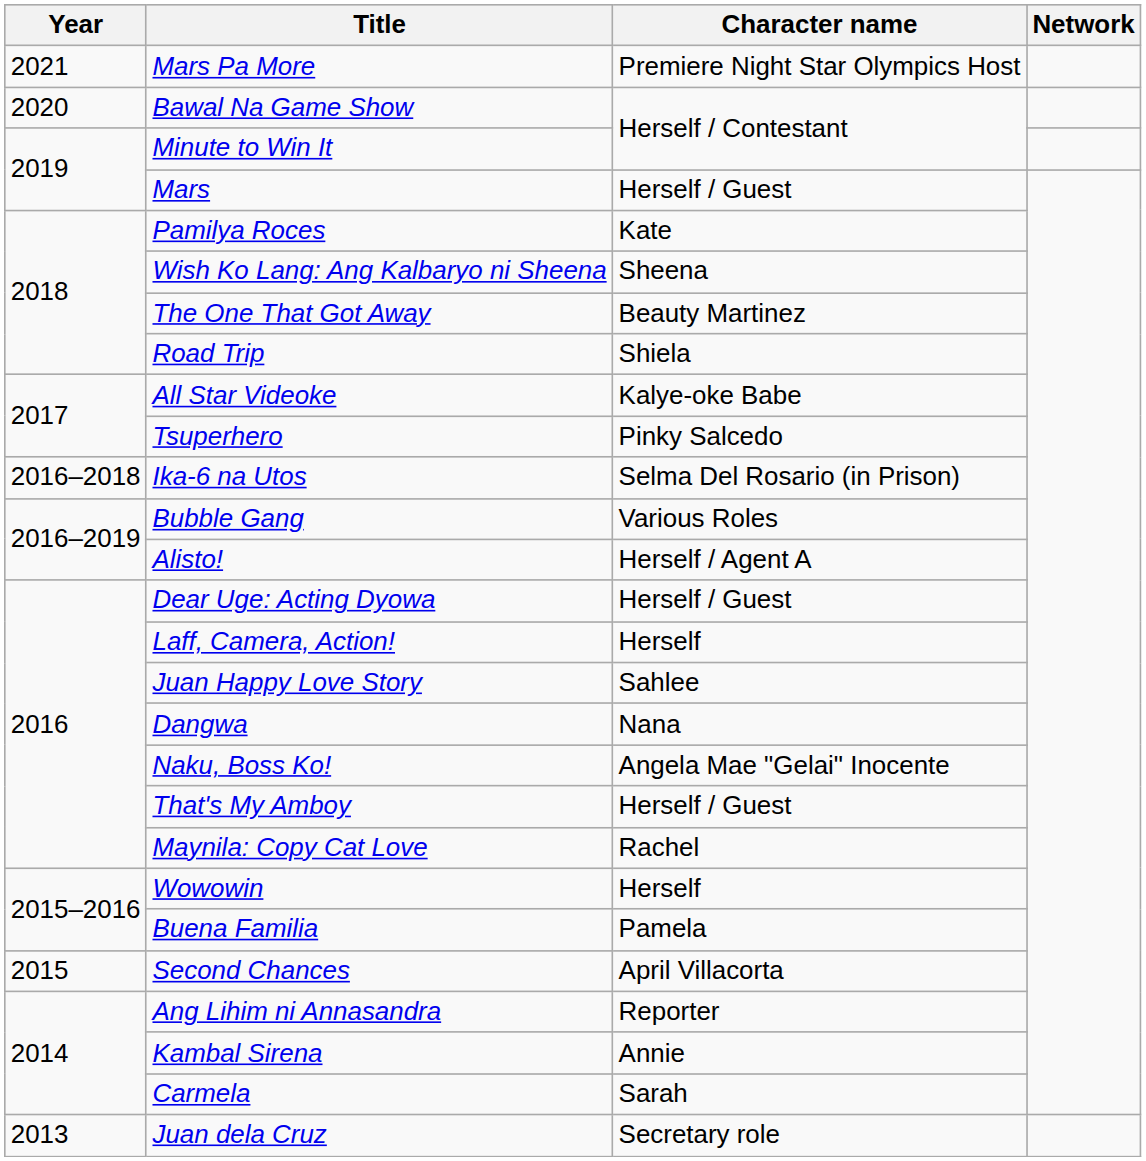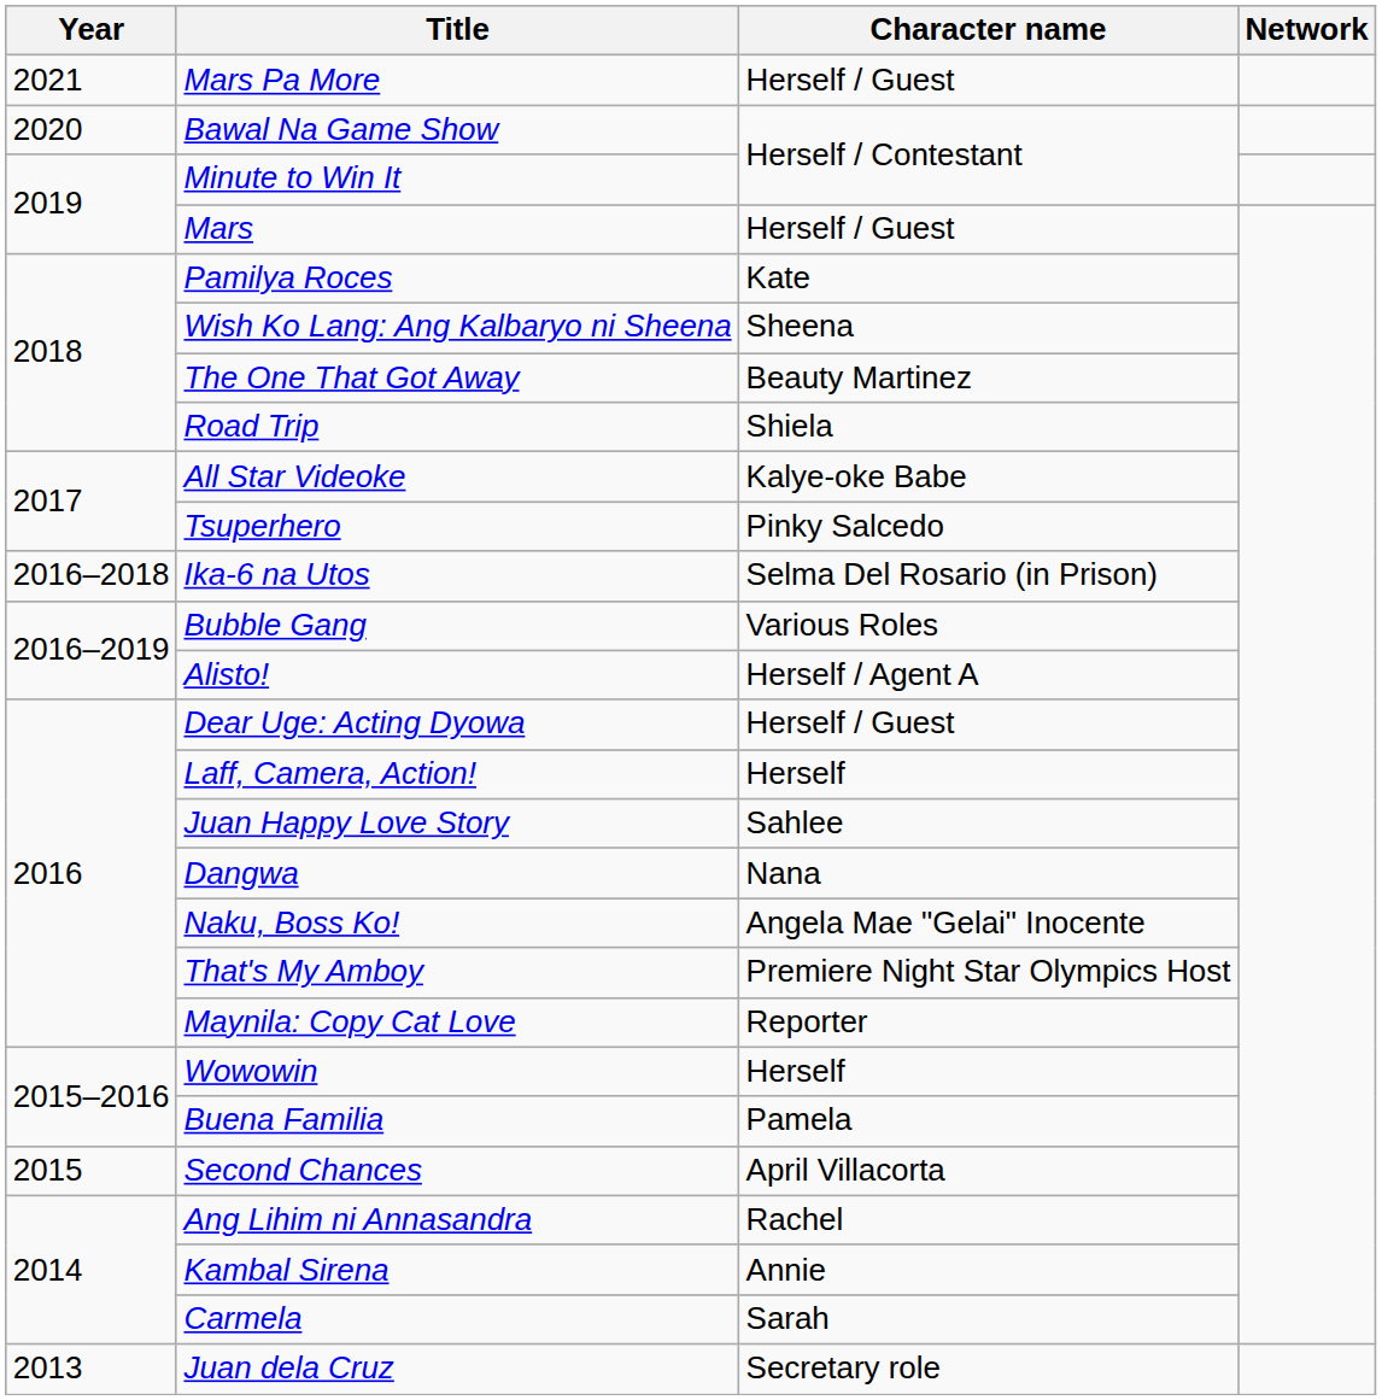Mars Pa More | Character name: Premiere Night Star Olympics Host -> Herself / Guest
That's My Amboy | Character name: Herself / Guest -> Premiere Night Star Olympics Host
Maynila: Copy Cat Love | Character name: Rachel -> Reporter
Ang Lihim ni Annasandra | Character name: Reporter -> Rachel
